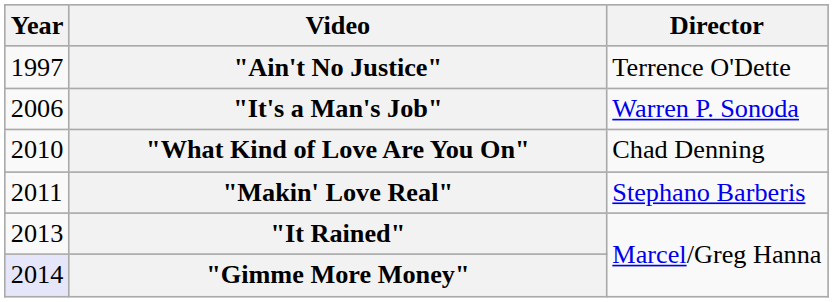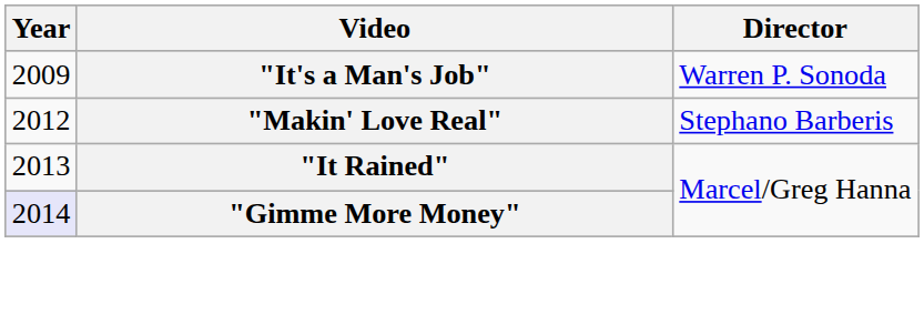- row: 1997 | "Ain't No Justice" | Terrence O'Dette
"It's a Man's Job" | Year: 2006 -> 2009
- row: 2010 | "What Kind of Love Are You On" | Chad Denning
"Makin' Love Real" | Year: 2011 -> 2012
